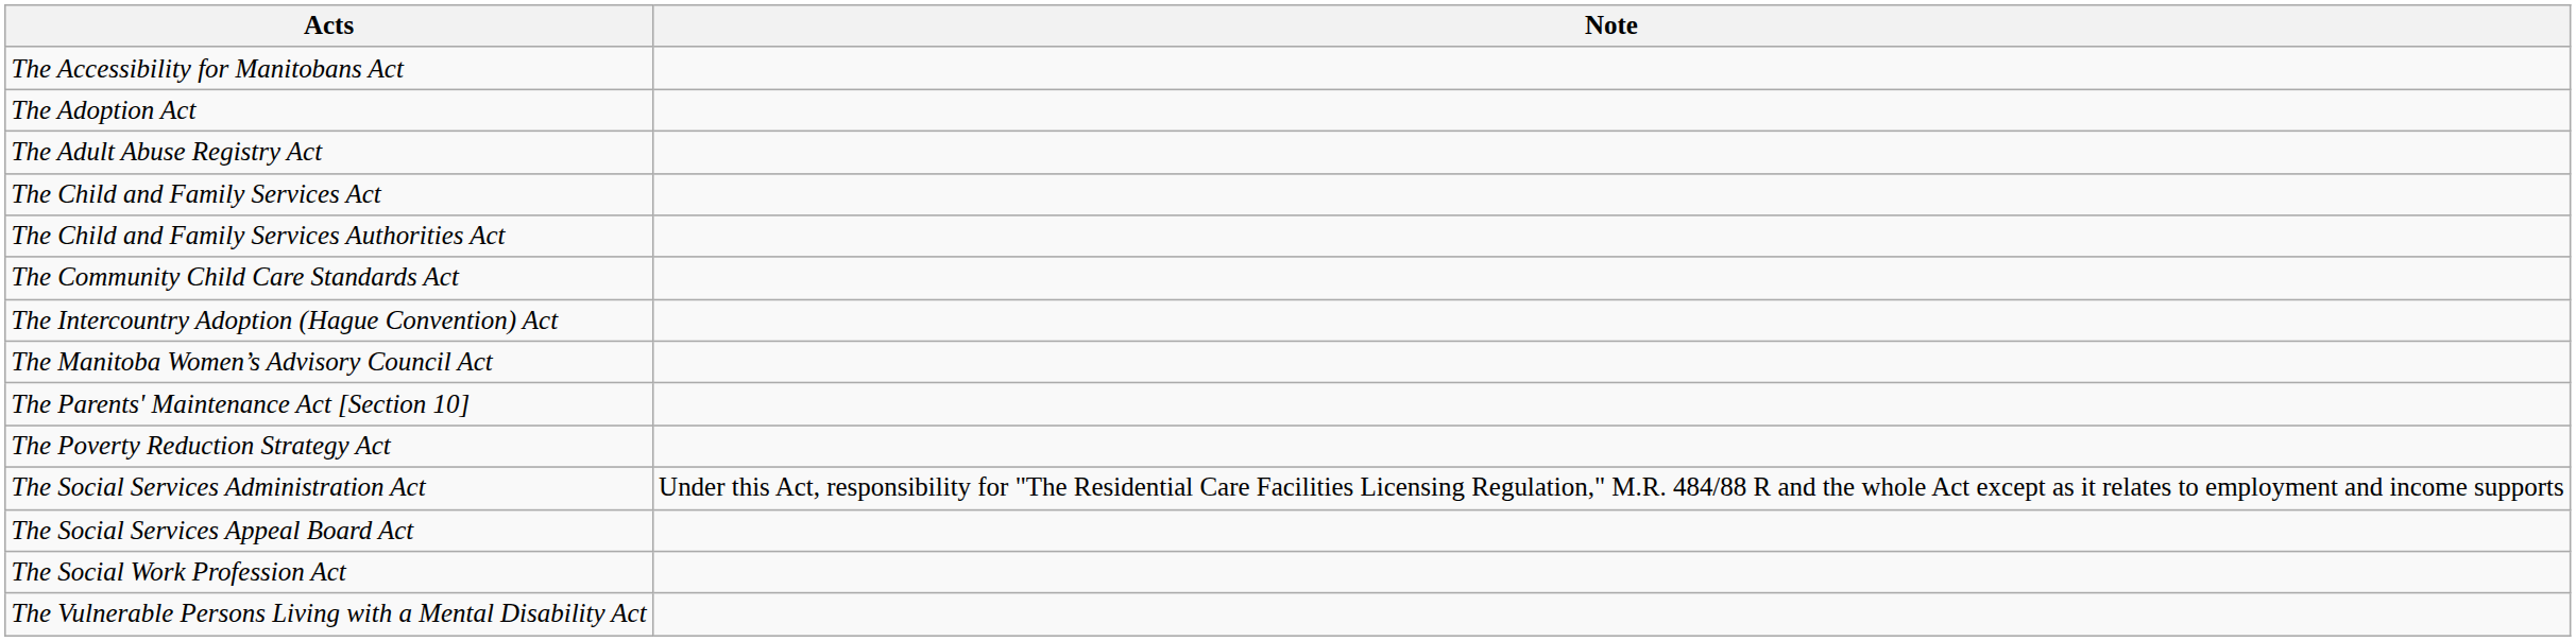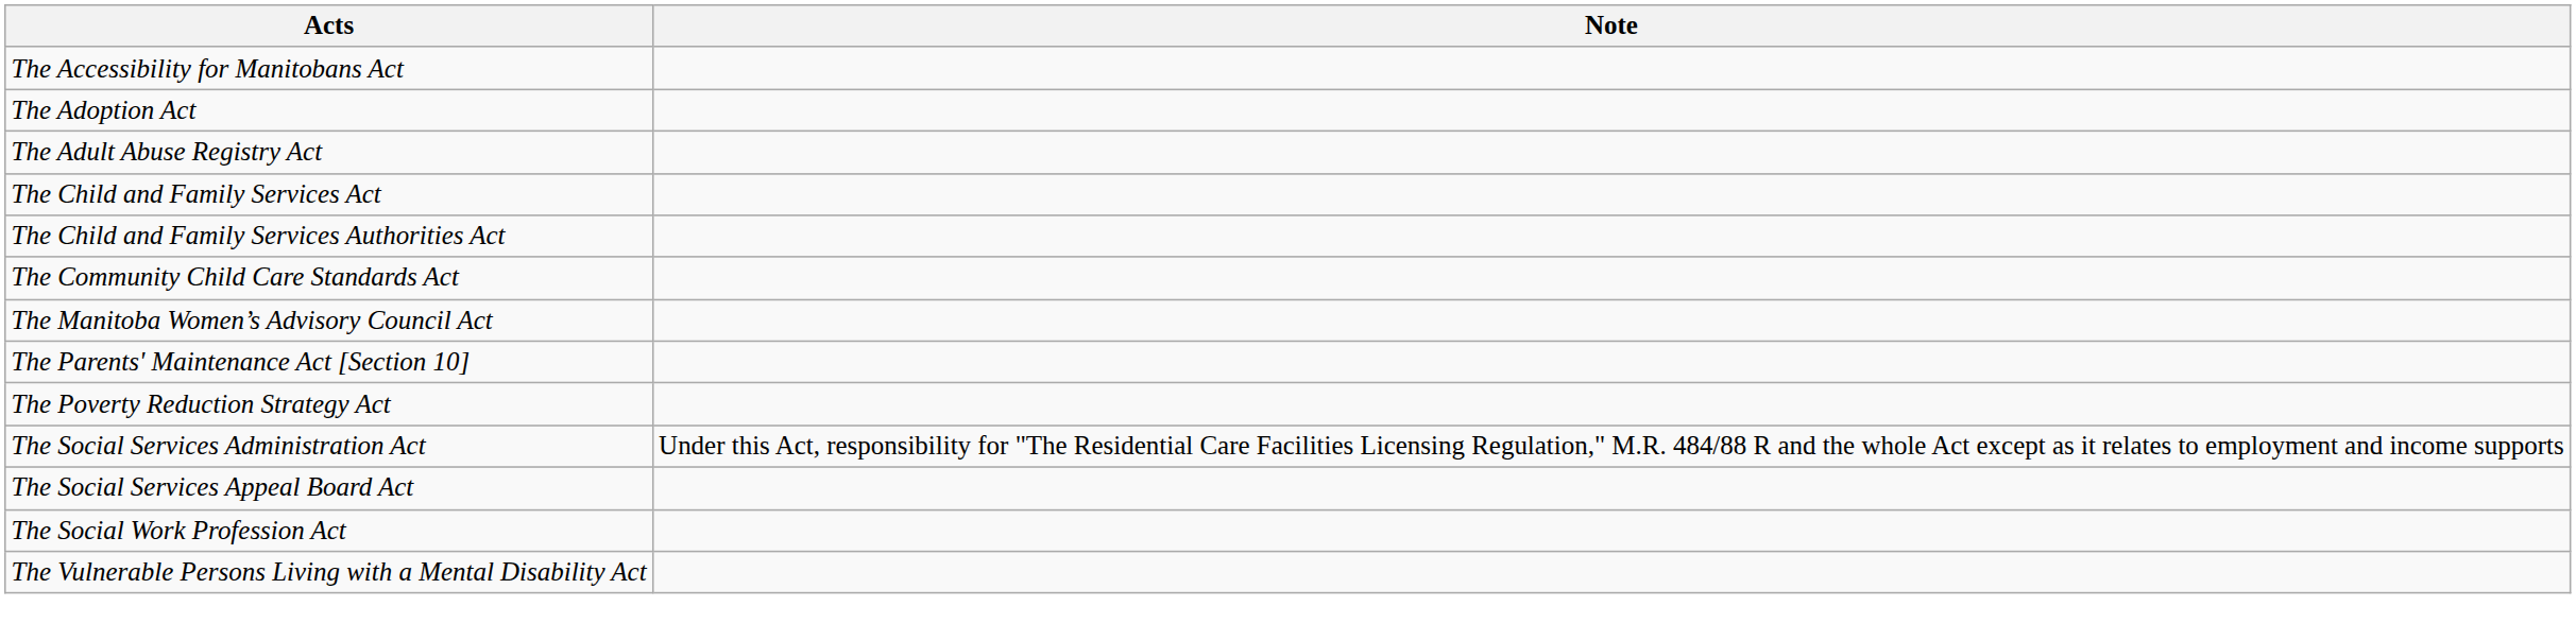- row: The Intercountry Adoption (Hague Convention) Act
